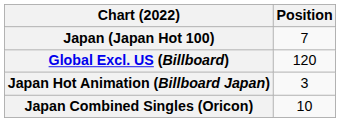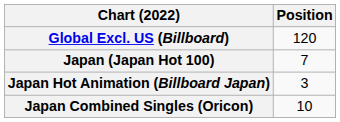rows swapped: Global Excl. US (Billboard) <-> Japan (Japan Hot 100)
